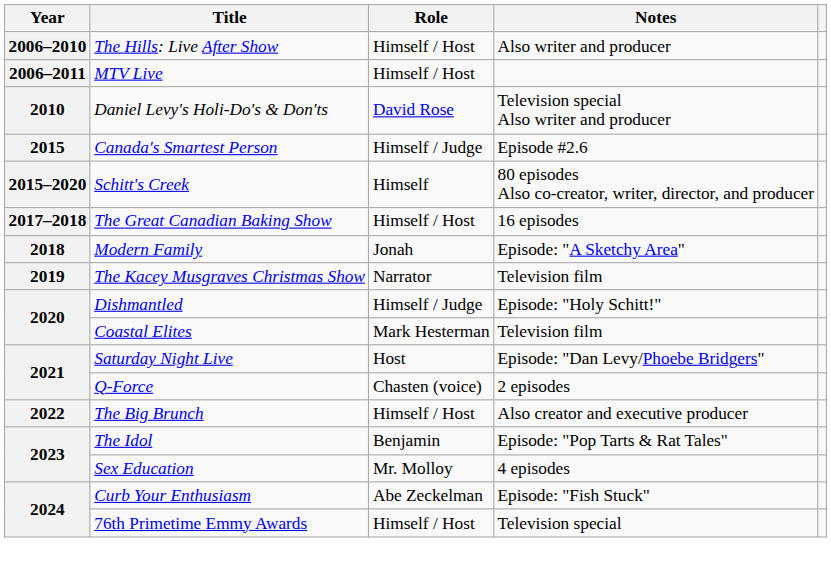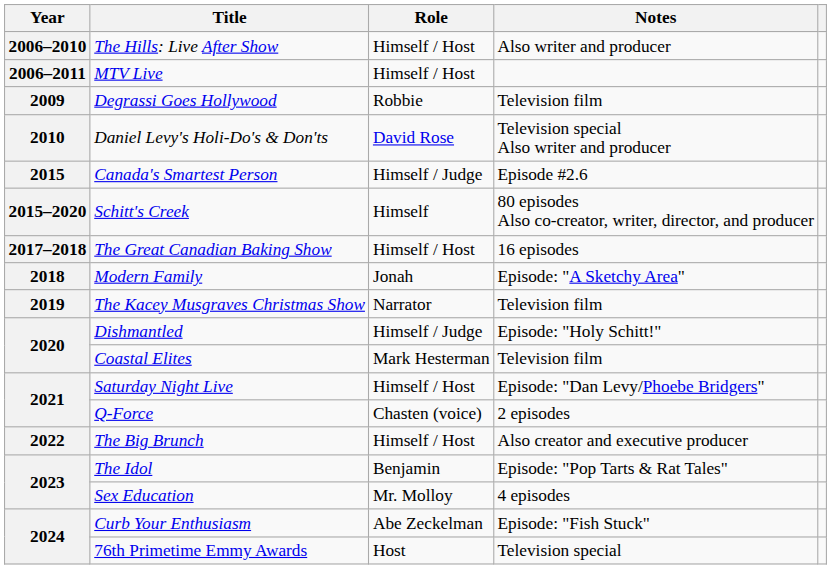+ row: 2009 | Degrassi Goes Hollywood | Robbie | Television film
Saturday Night Live | Role: Host -> Himself / Host
76th Primetime Emmy Awards | Role: Himself / Host -> Host
